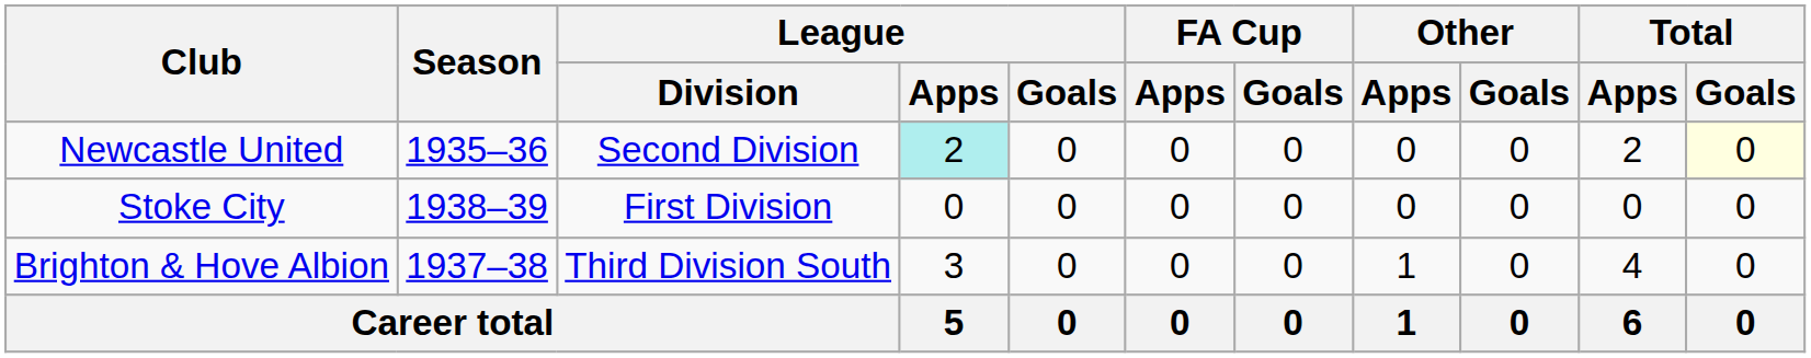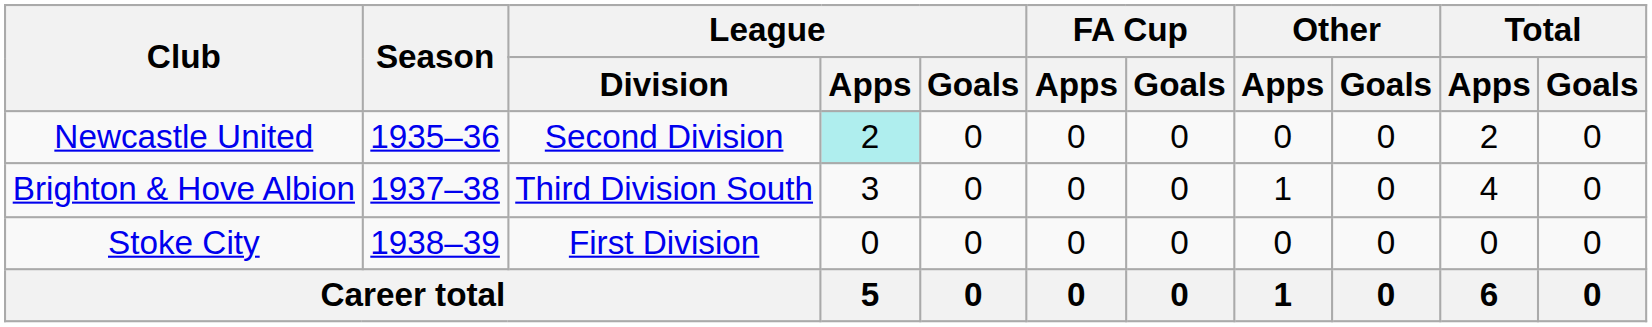Newcastle United | Total / Goals: lightyellow background -> no background
rows swapped: Brighton & Hove Albion <-> Stoke City
